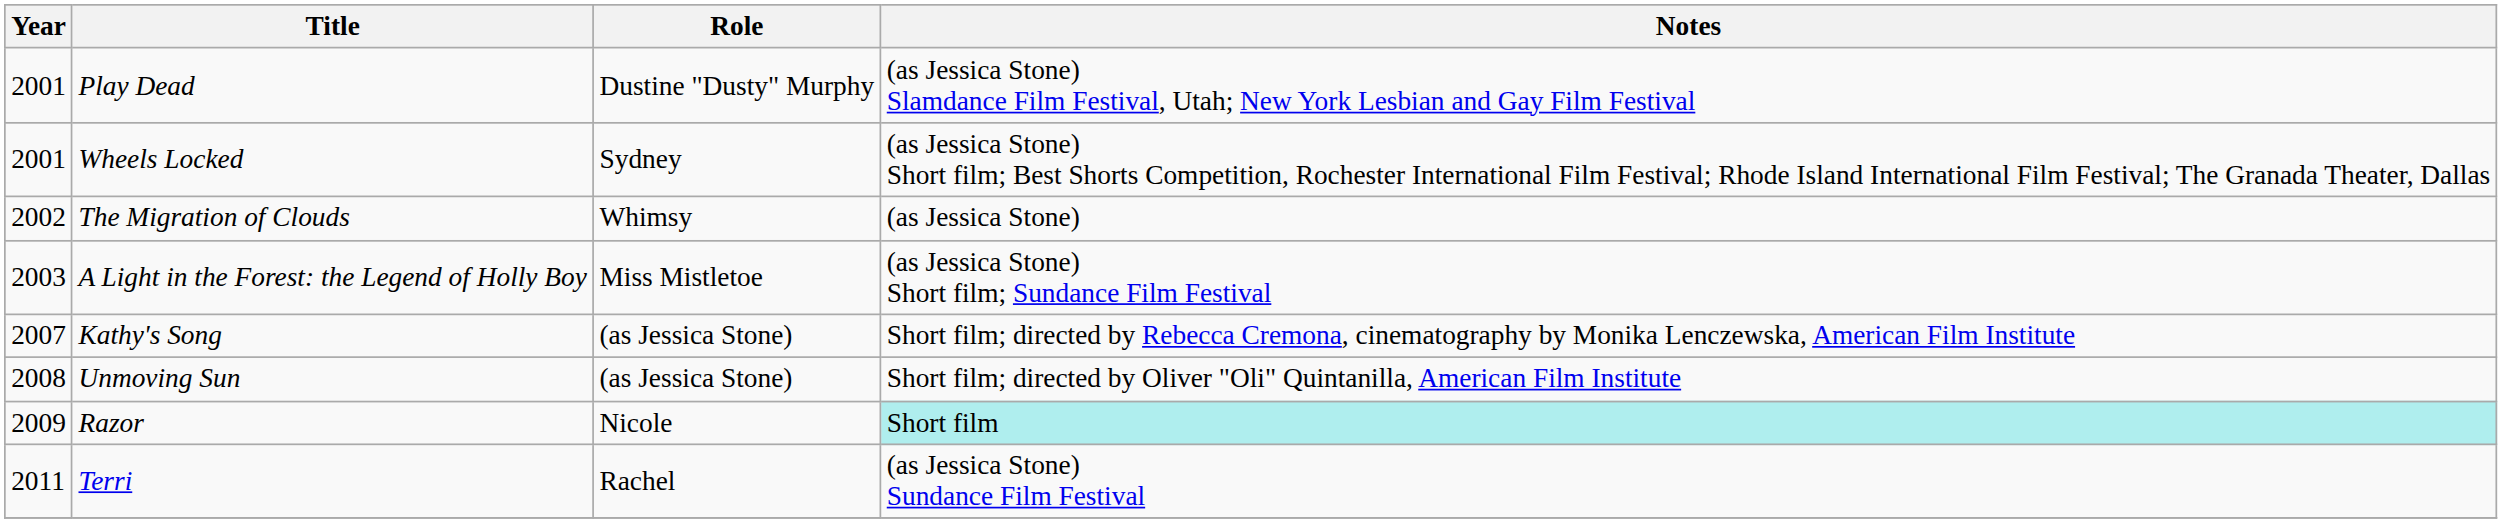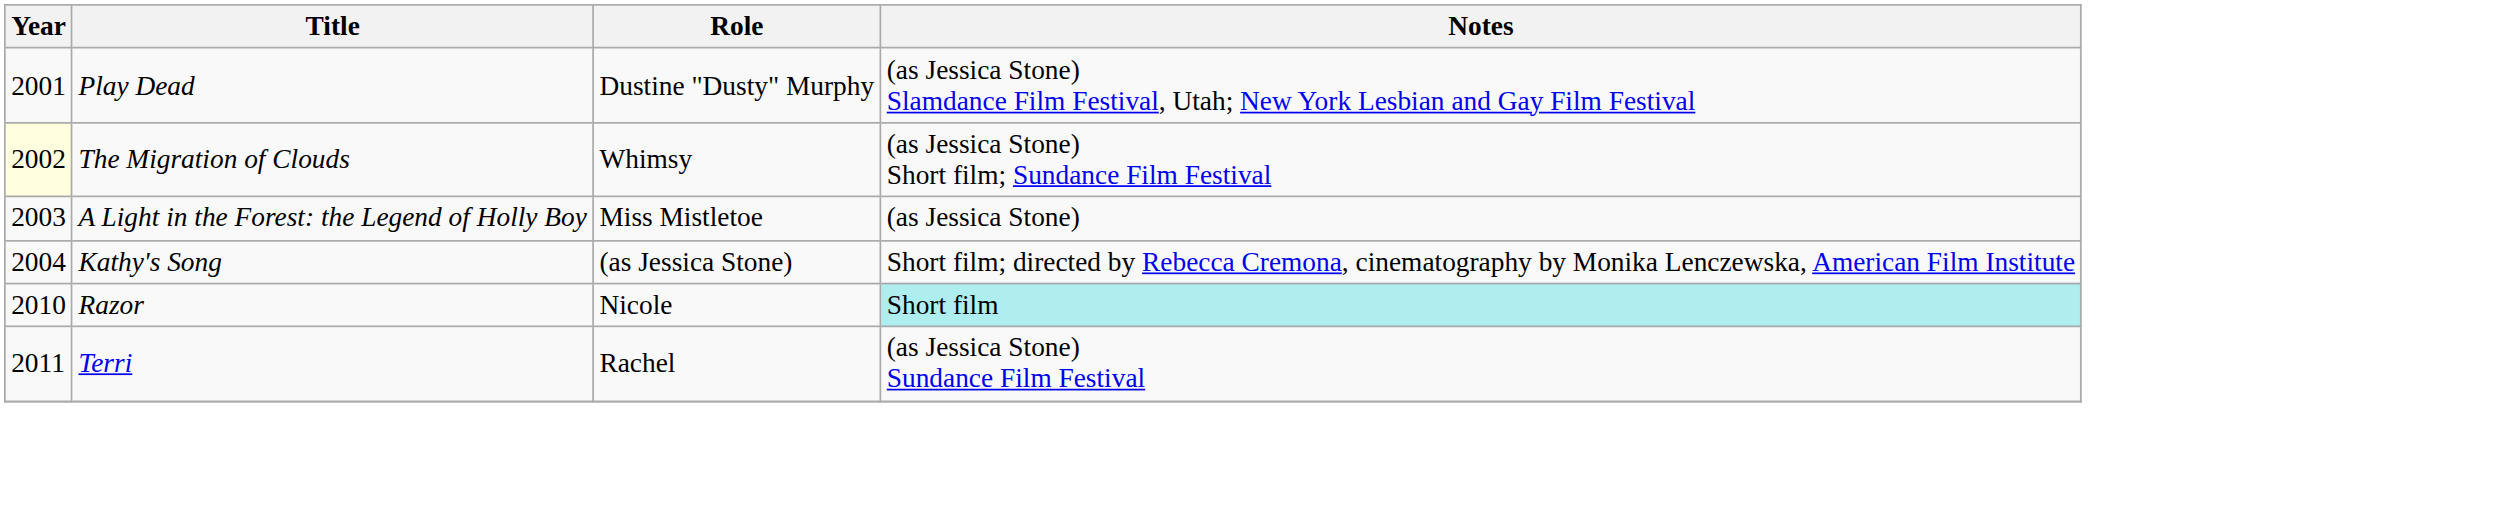- row: 2001 | Wheels Locked | Sydney | (as Jessica Stone) Short film; Best Shorts Competition, Rochester International Film Festival; Rhode Island International Film Festival; The Granada Theater, Dallas
The Migration of Clouds | Year: no background -> lightyellow background
The Migration of Clouds | Notes: (as Jessica Stone) -> (as Jessica Stone) Short film; Sundance Film Festival
A Light in the Forest: the Legend of Holly Boy | Notes: (as Jessica Stone) Short film; Sundance Film Festival -> (as Jessica Stone)
Kathy's Song | Year: 2007 -> 2004
- row: 2008 | Unmoving Sun | (as Jessica Stone) | Short film; directed by Oliver "Oli" Quintanilla, American Film Institute
Razor | Year: 2009 -> 2010
